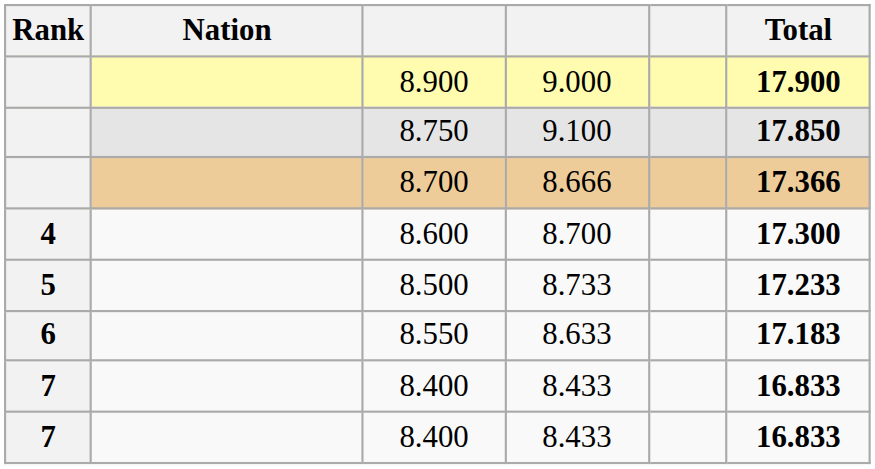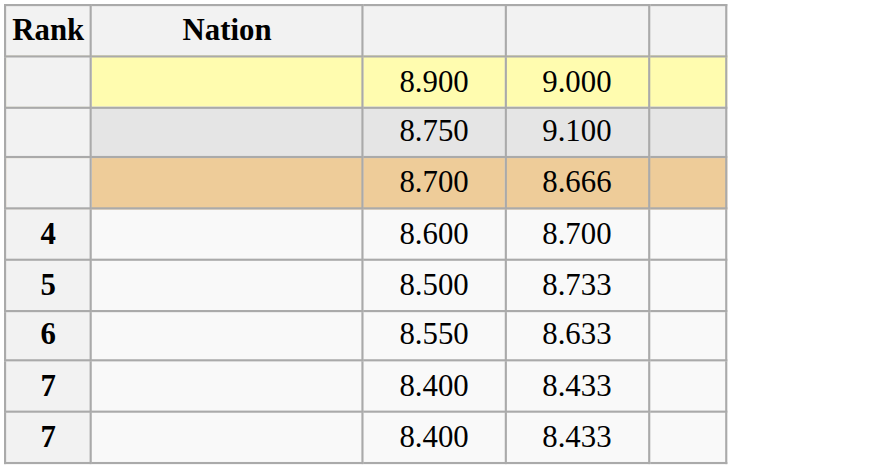- column: Total | 17.900 | 17.850 | 17.366 | 17.300 | 17.233 | 17.183 | 16.833 | 16.833
